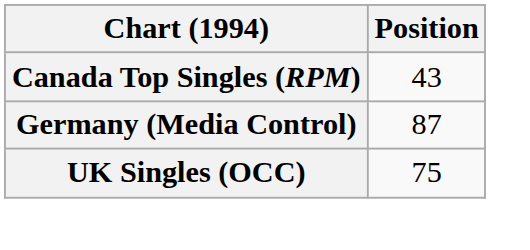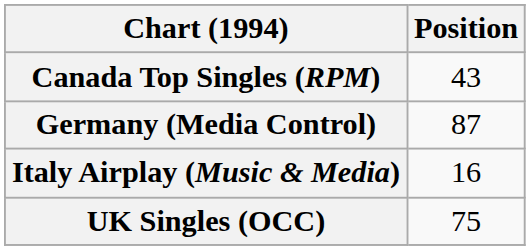+ row: Italy Airplay (Music & Media) | 16
